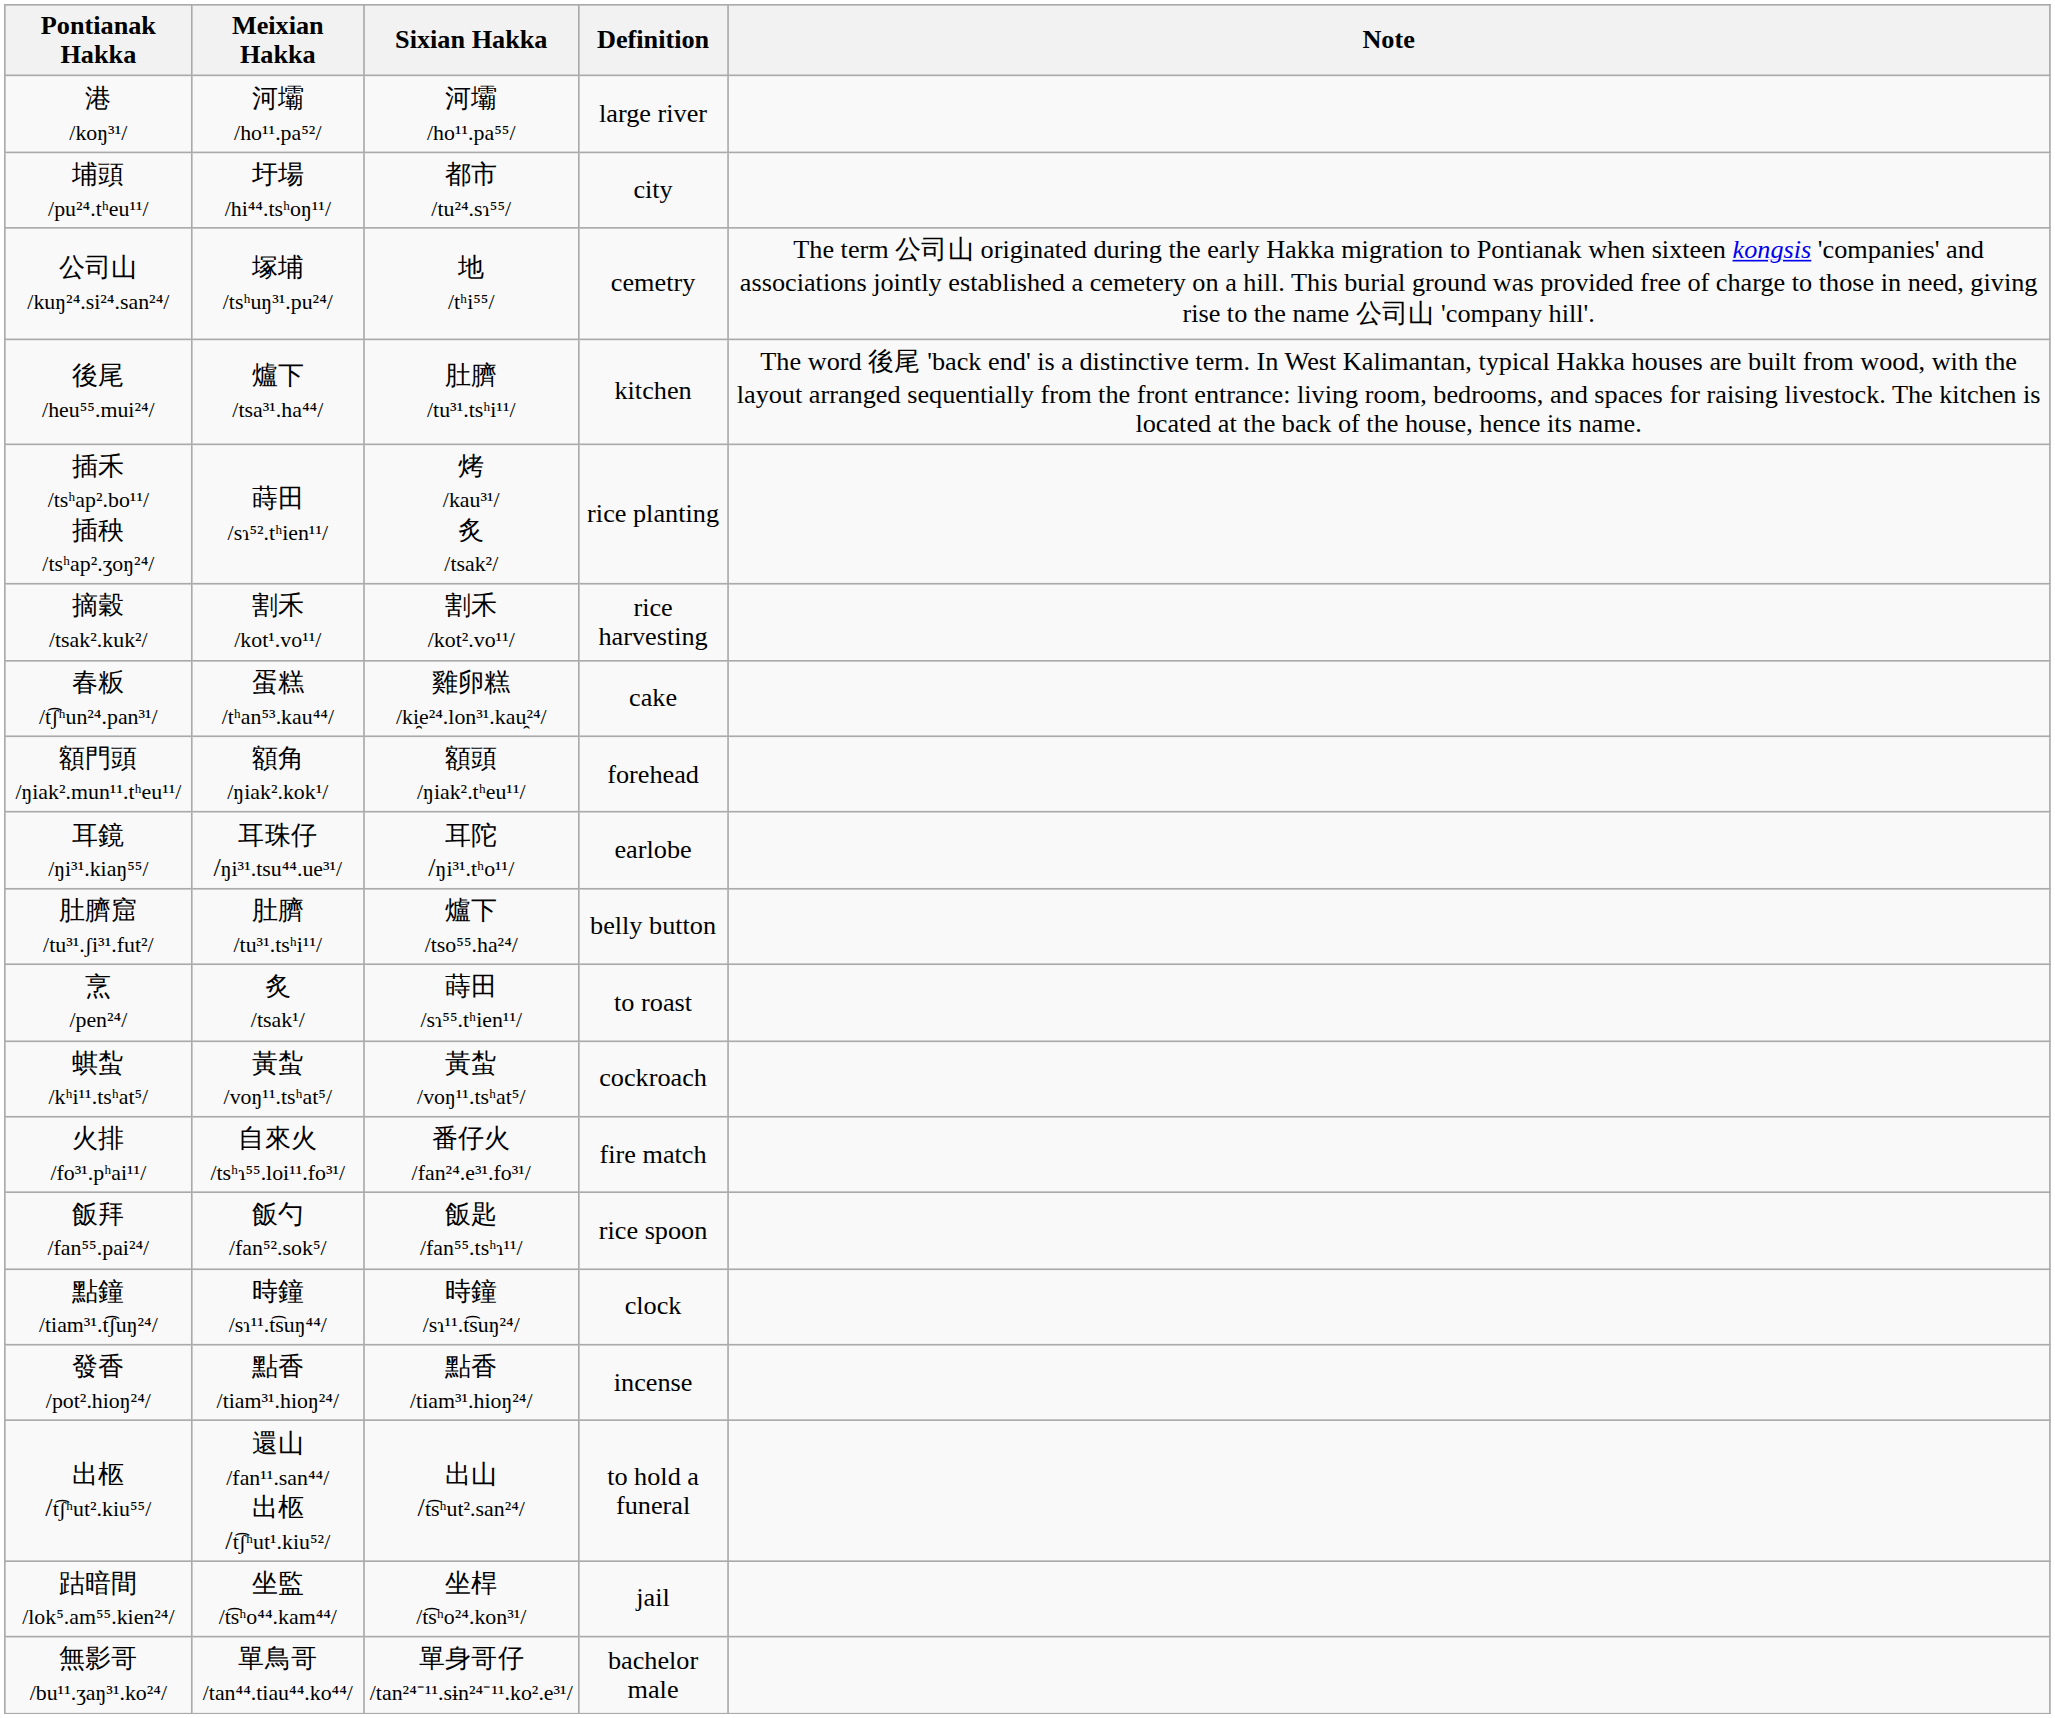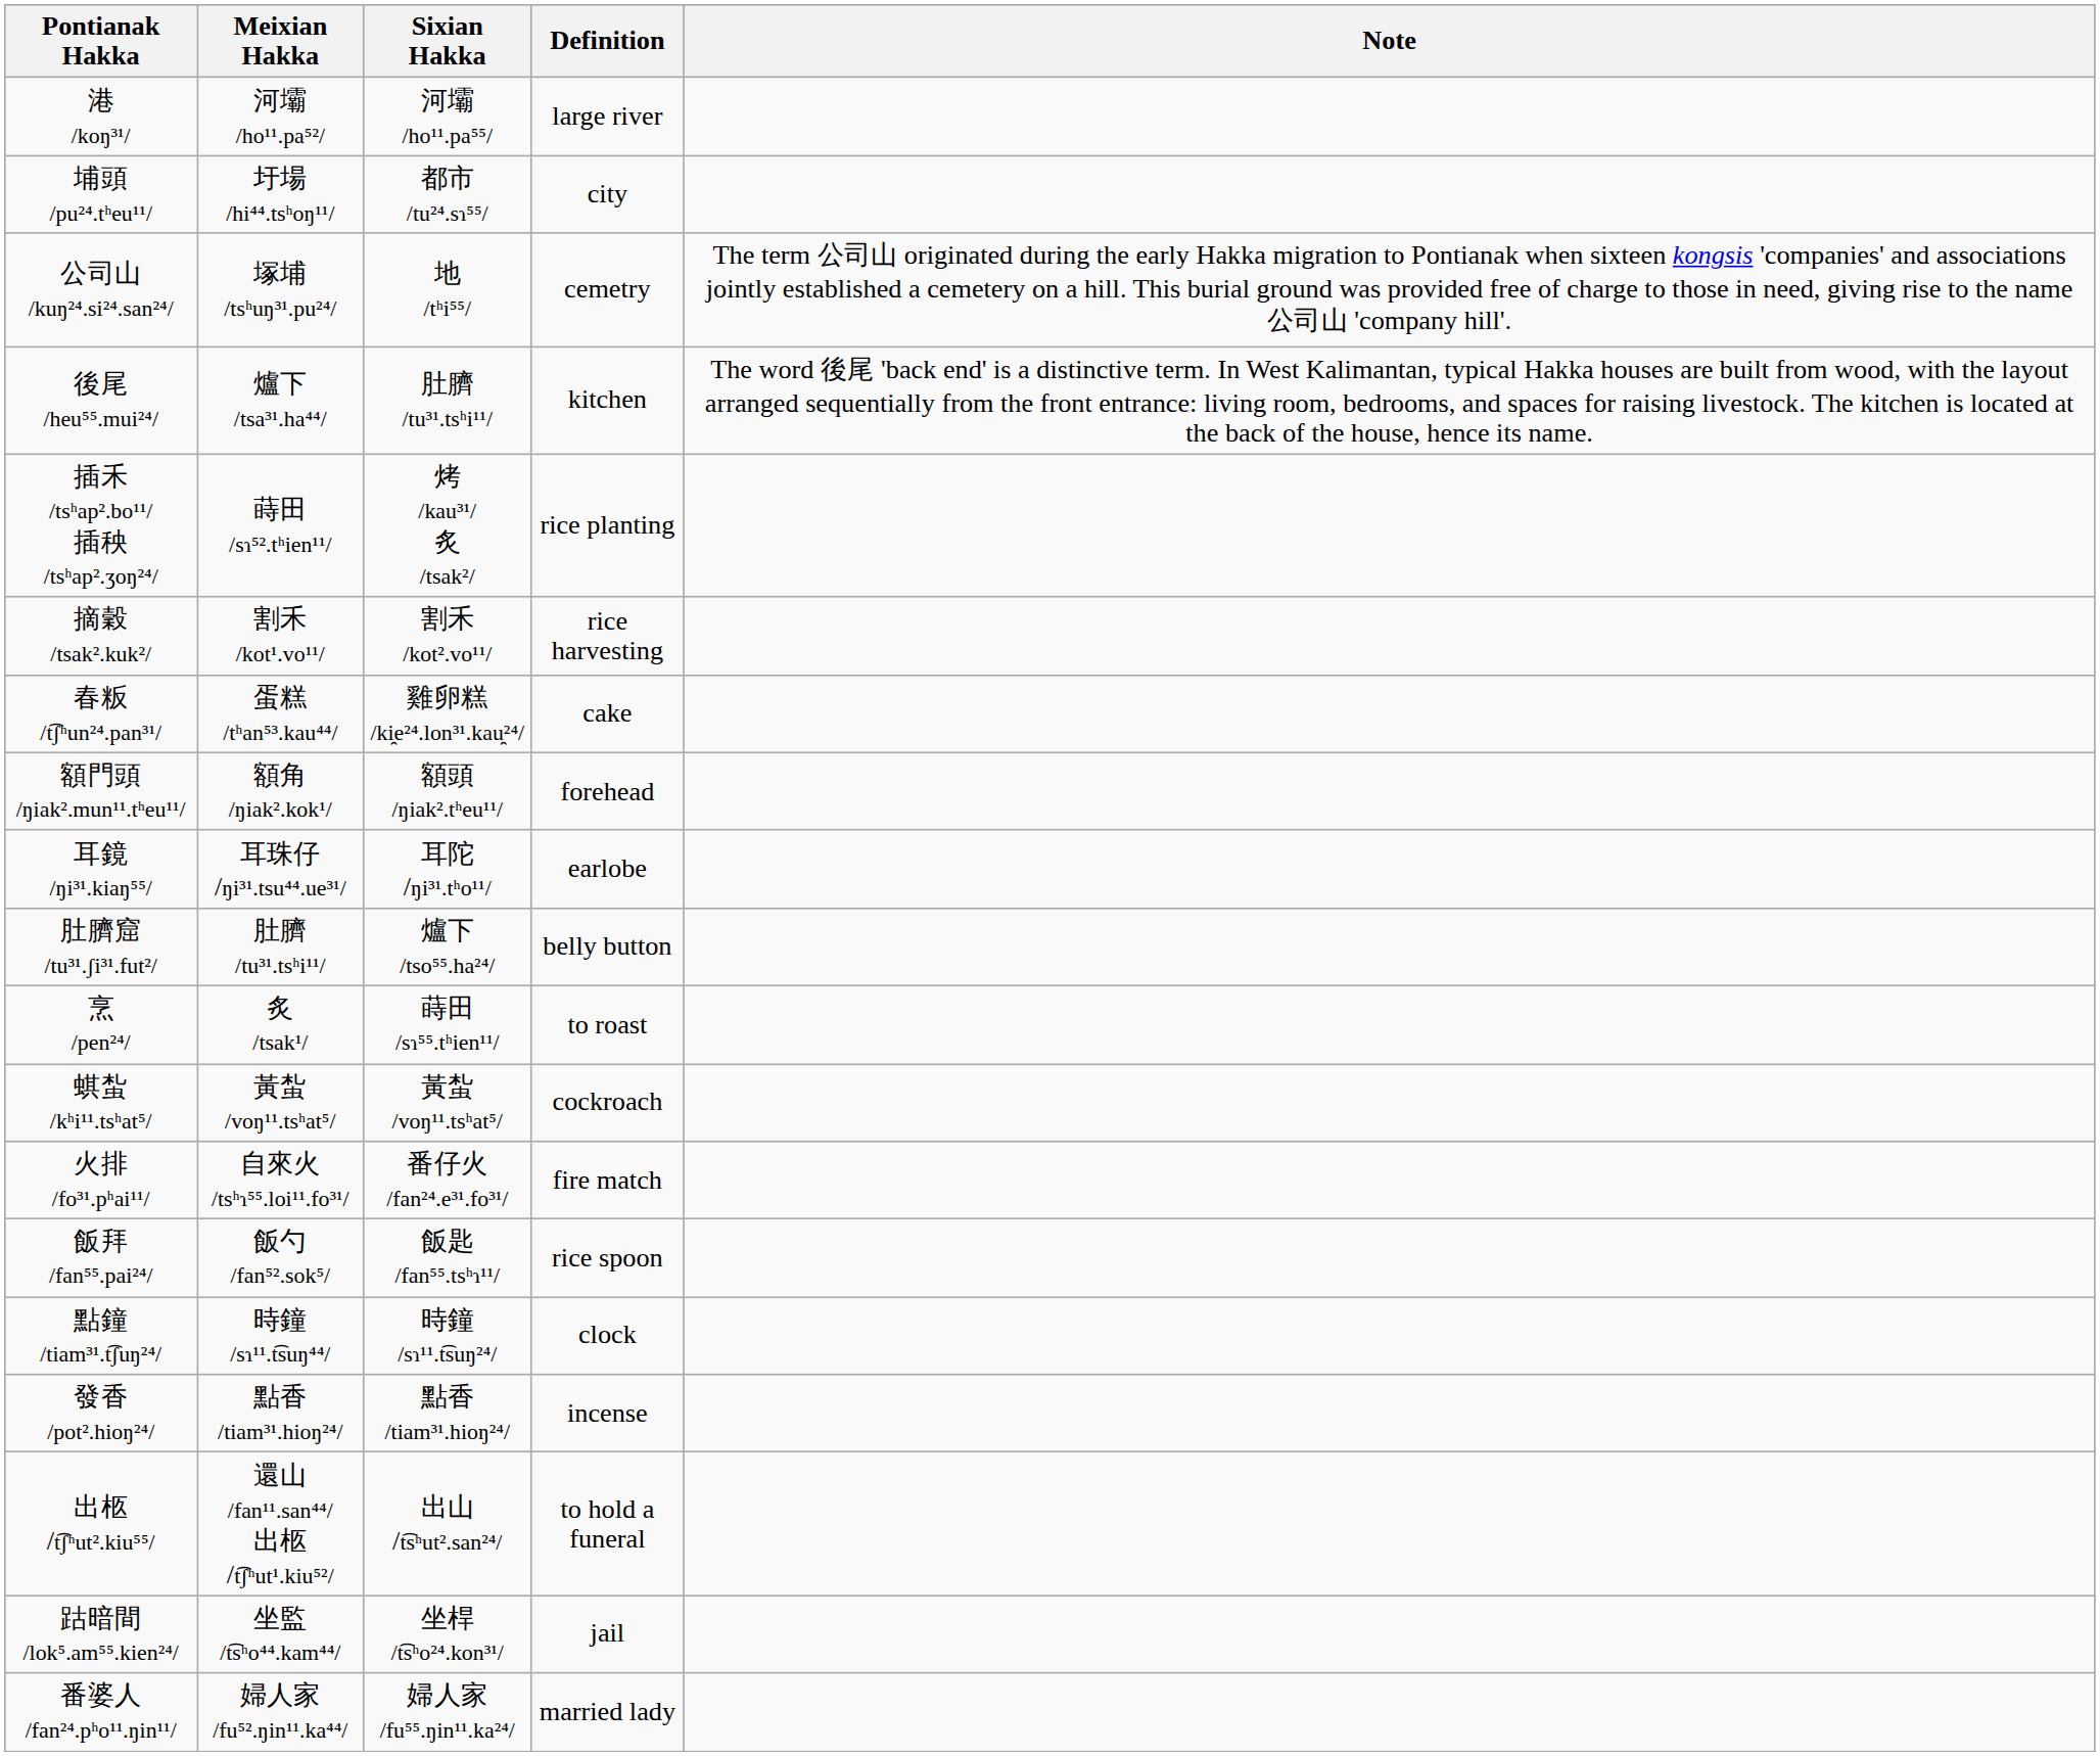+ row: 番婆人 /fan²⁴.pʰo¹¹.ŋin¹¹/ | 婦人家 /fu⁵².ŋin¹¹.ka⁴⁴/ | 婦人家 /fu⁵⁵.ŋin¹¹.ka²⁴/ | married lady
- row: 無影哥 /bu¹¹.ʒaŋ³¹.ko²⁴/ | 單鳥哥 /tan⁴⁴.tiau⁴⁴.ko⁴⁴/ | 單身哥仔 /tan²⁴⁻¹¹.sɨn²⁴⁻¹¹.ko².e³¹/ | bachelor male
